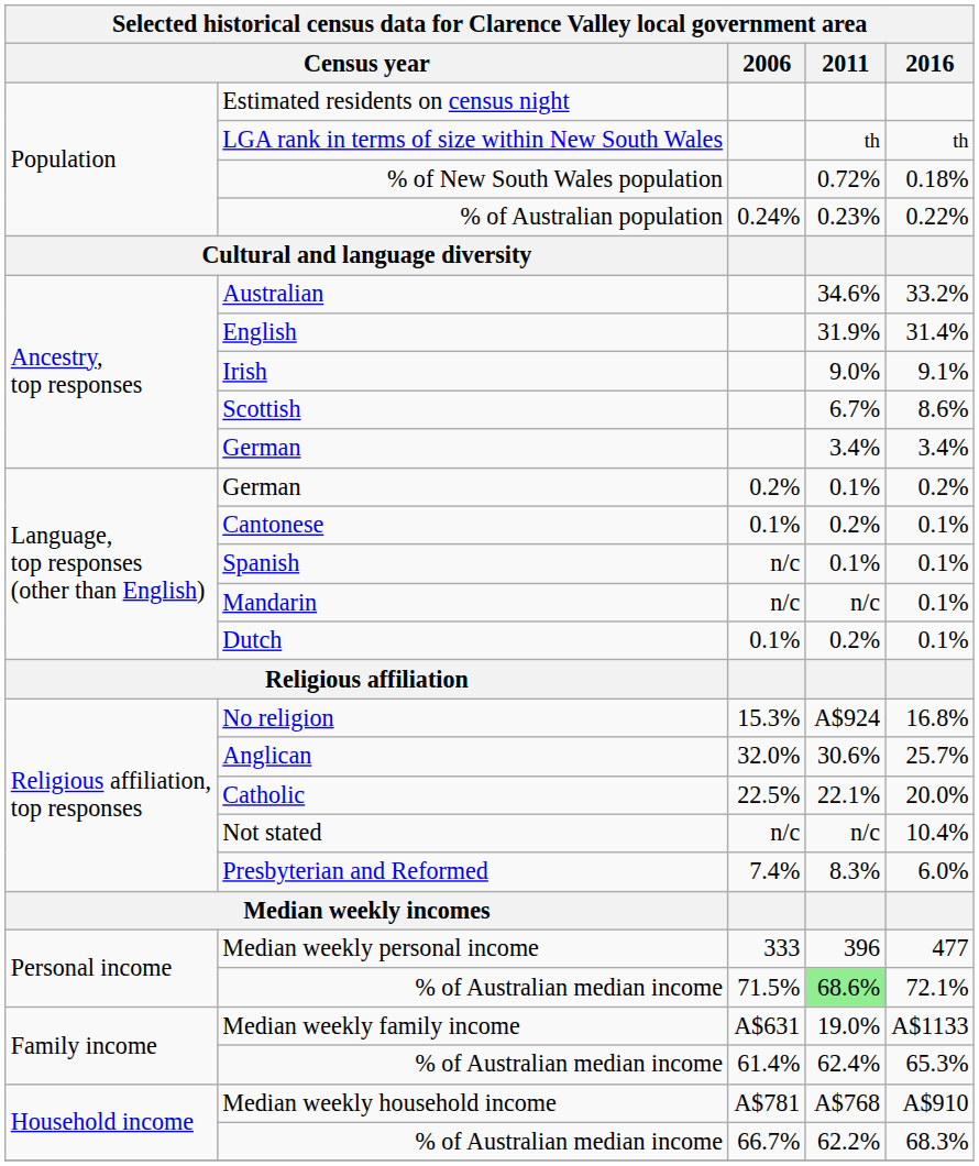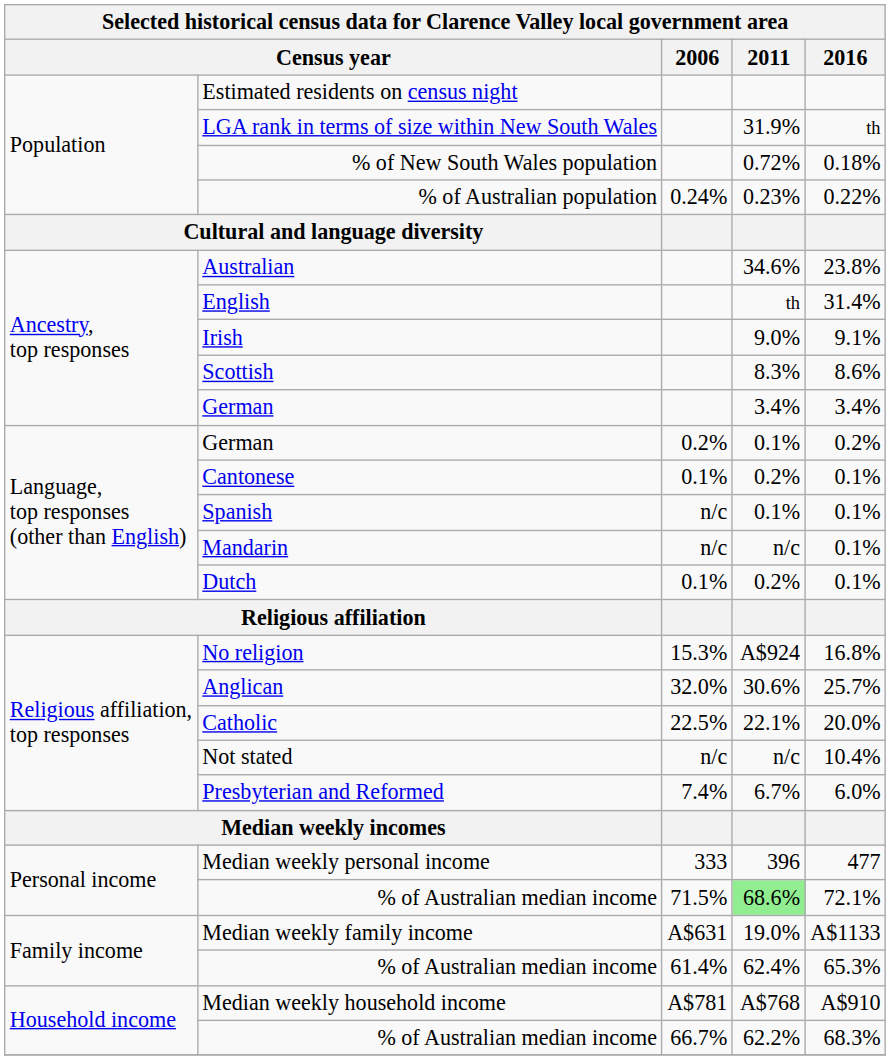LGA rank in terms of size within New South Wales | 2011: th -> 31.9%
Australian | 2016: 33.2% -> 23.8%
English | 2011: 31.9% -> th
Scottish | 2011: 6.7% -> 8.3%
Presbyterian and Reformed | 2011: 8.3% -> 6.7%
